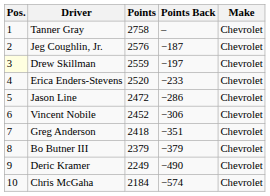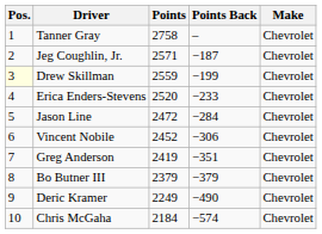Jeg Coughlin, Jr. | Points: 2576 -> 2571
Drew Skillman | Points Back: −197 -> −199
Jason Line | Points Back: −286 -> −284
Greg Anderson | Points: 2418 -> 2419
